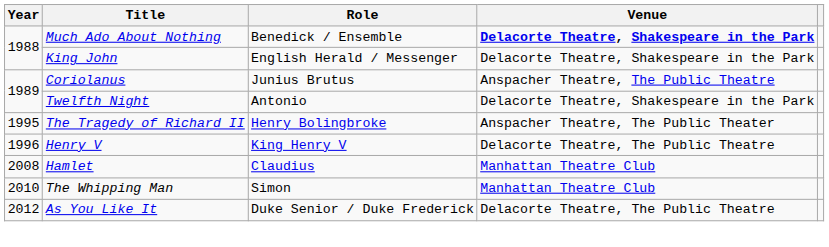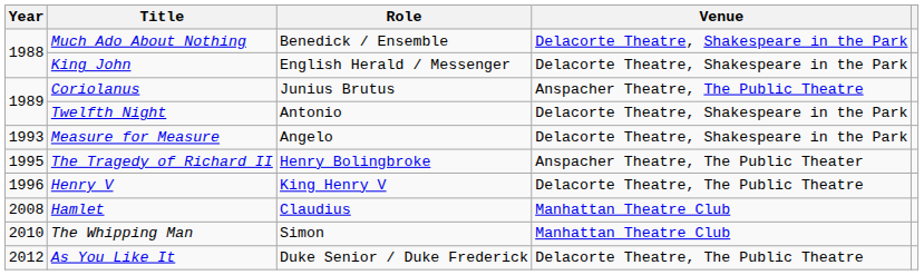Much Ado About Nothing | Venue: bold -> normal
+ row: 1993 | Measure for Measure | Angelo | Delacorte Theatre, Shakespeare in the Park
